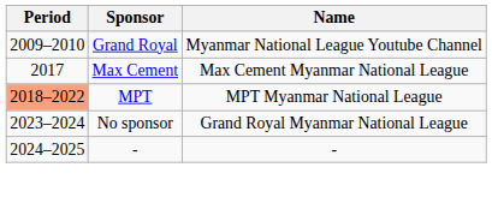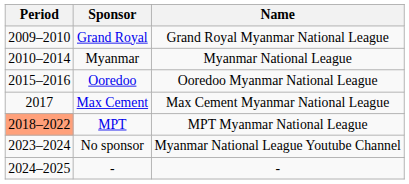Grand Royal | Name: Myanmar National League Youtube Channel -> Grand Royal Myanmar National League
+ row: 2010–2014 | Myanmar | Myanmar National League
+ row: 2015–2016 | Ooredoo | Ooredoo Myanmar National League
No sponsor | Name: Grand Royal Myanmar National League -> Myanmar National League Youtube Channel
